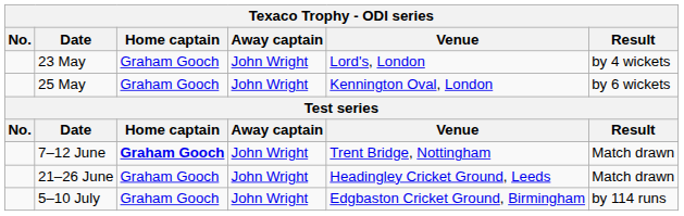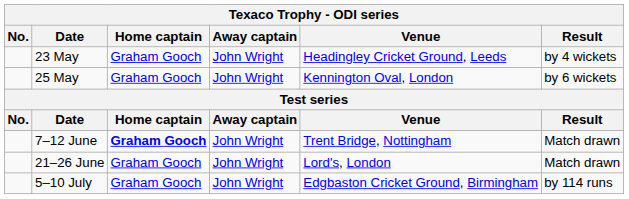23 May | Venue: Lord's, London -> Headingley Cricket Ground, Leeds
21–26 June | Venue: Headingley Cricket Ground, Leeds -> Lord's, London
